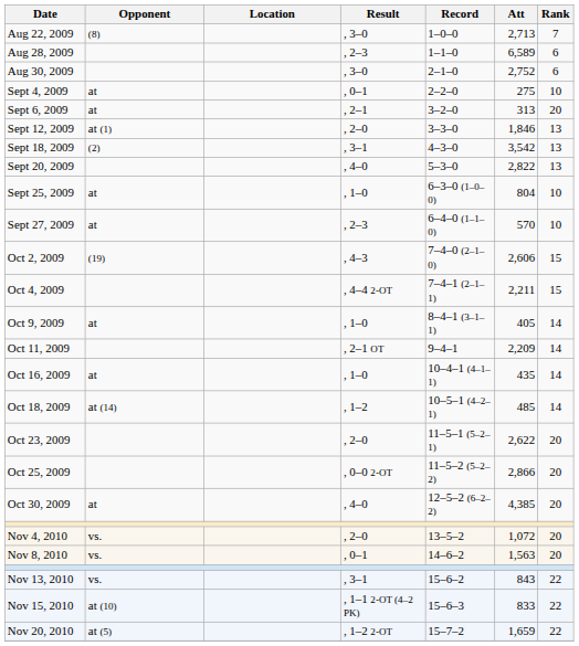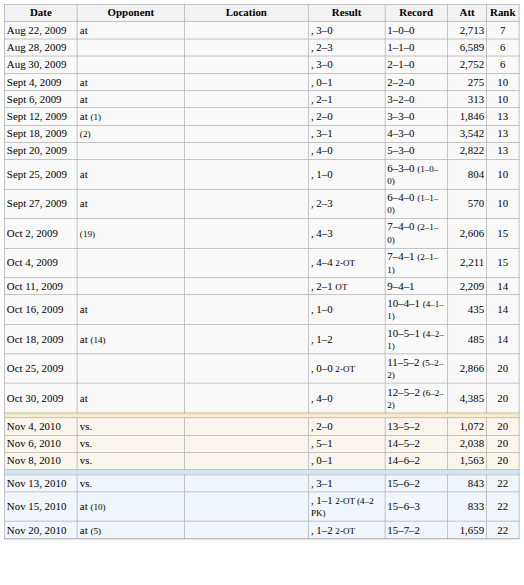Aug 22, 2009 | Opponent: (8) -> at
Sept 6, 2009 | Rank: 20 -> 10
- row: Oct 9, 2009 | at | , 1–0 | 8–4–1 (3–1–1) | 405 | 14
- row: Oct 23, 2009 | , 2–0 | 11–5–1 (5–2–1) | 2,622 | 20
+ row: Nov 6, 2010 | vs. | , 5–1 | 14–5–2 | 2,038 | 20
